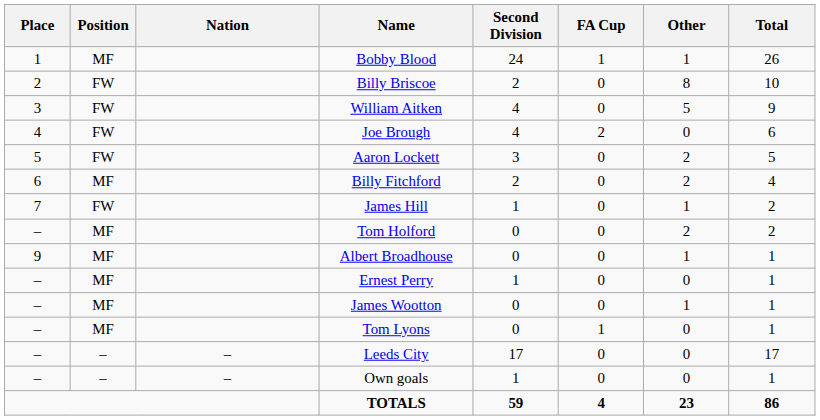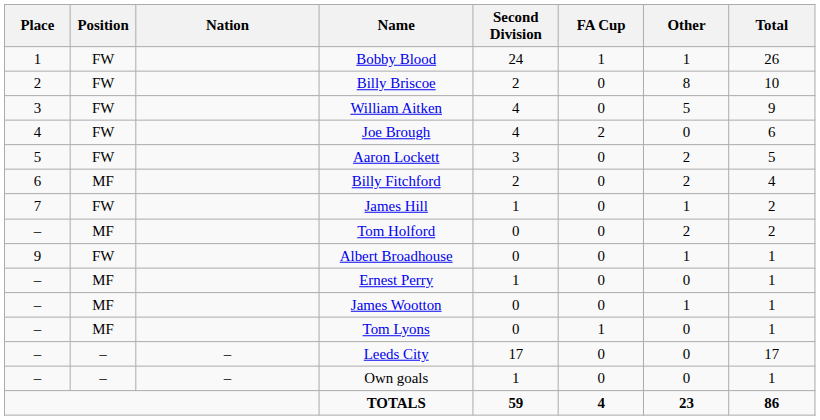Bobby Blood | Position: MF -> FW
Albert Broadhouse | Position: MF -> FW
